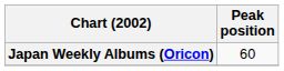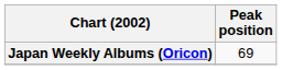Japan Weekly Albums (Oricon) | Peak position: 60 -> 69
